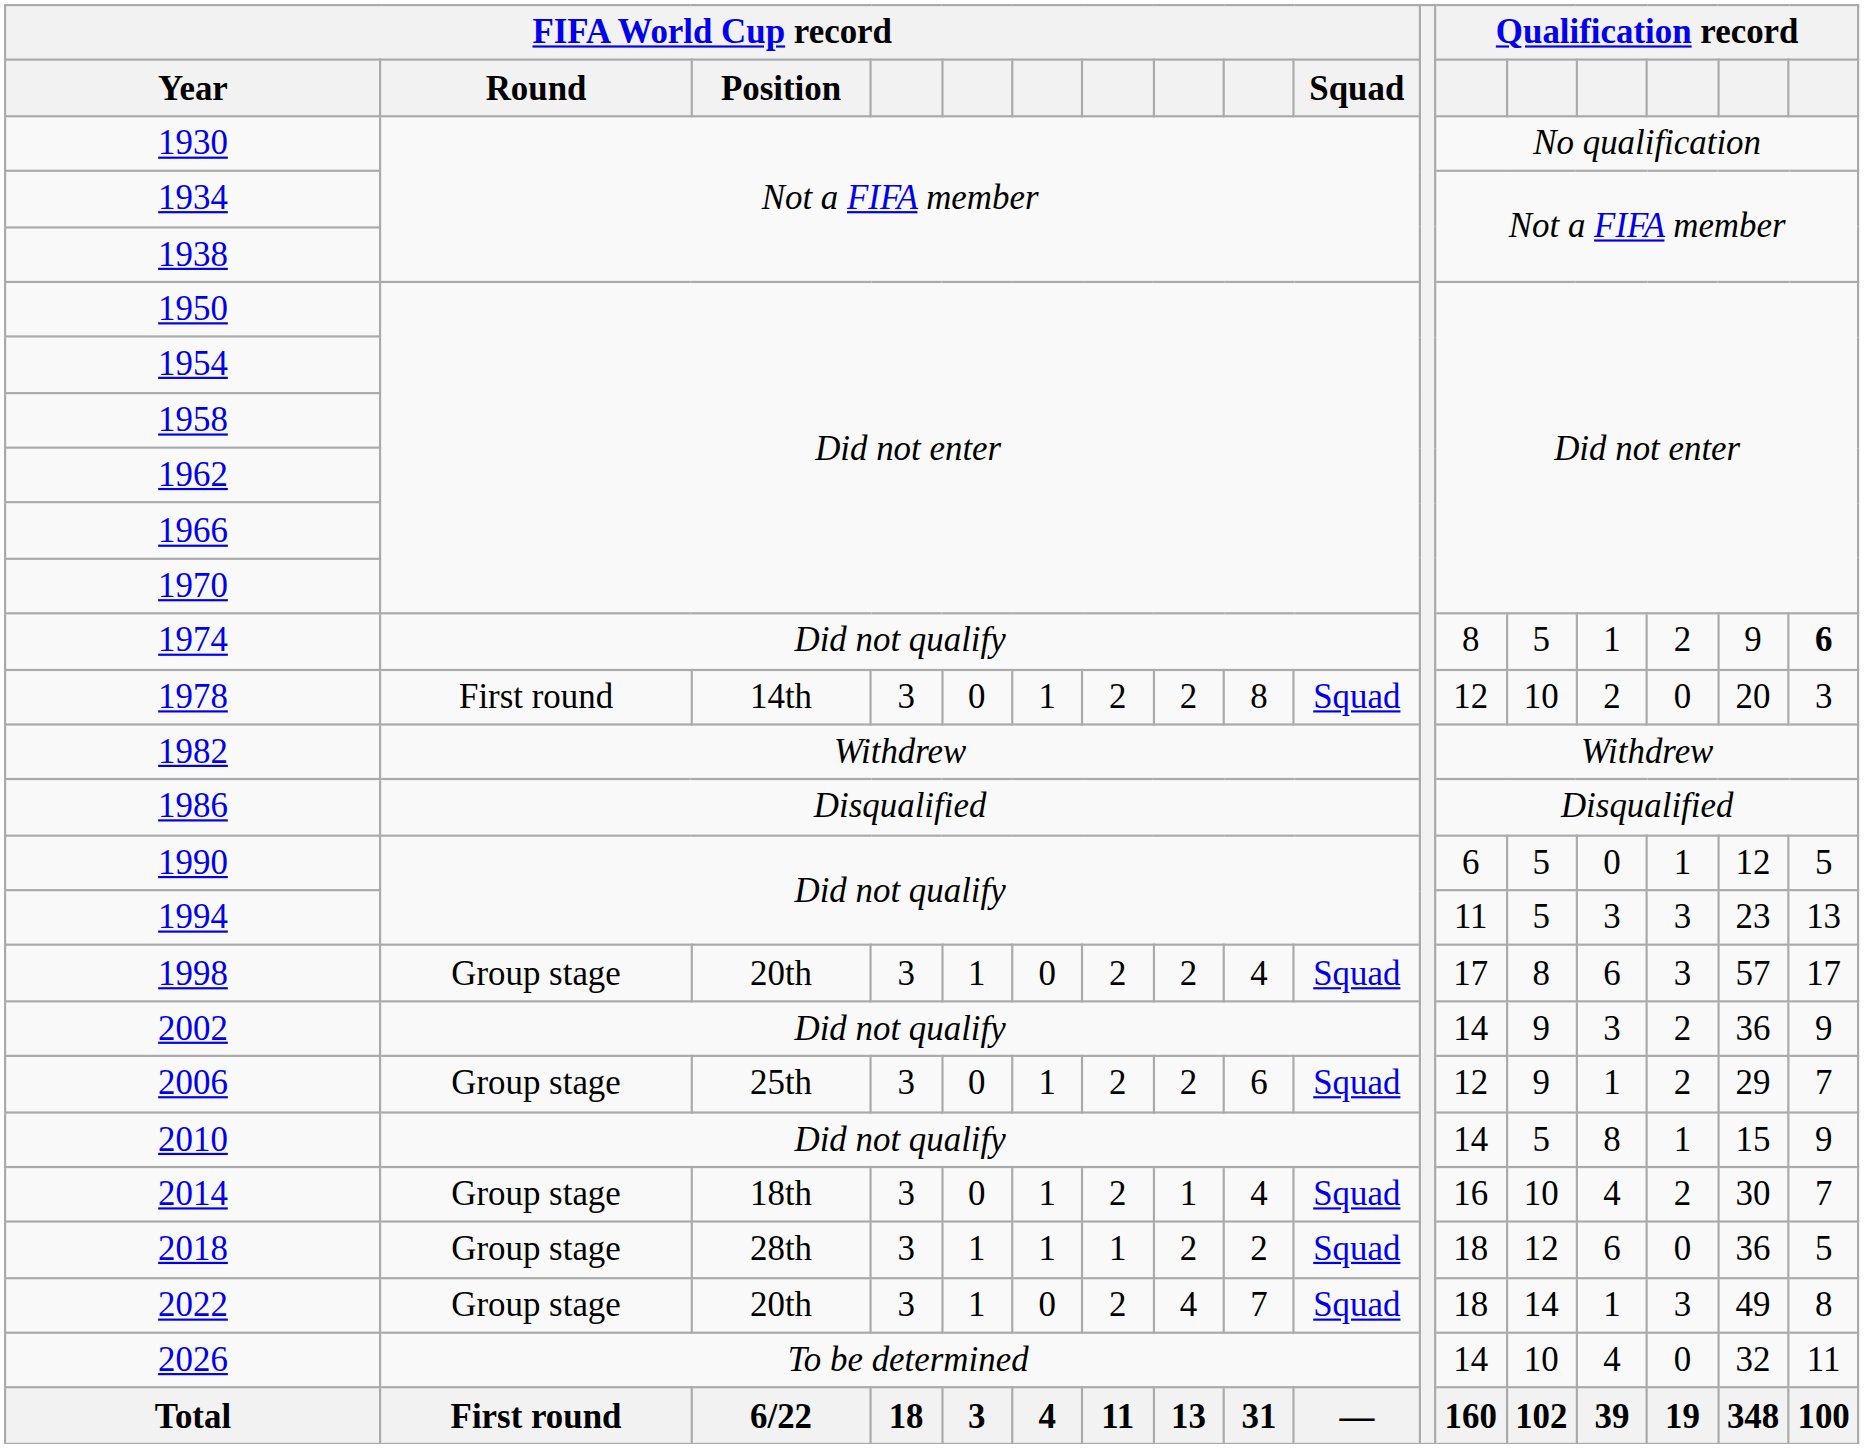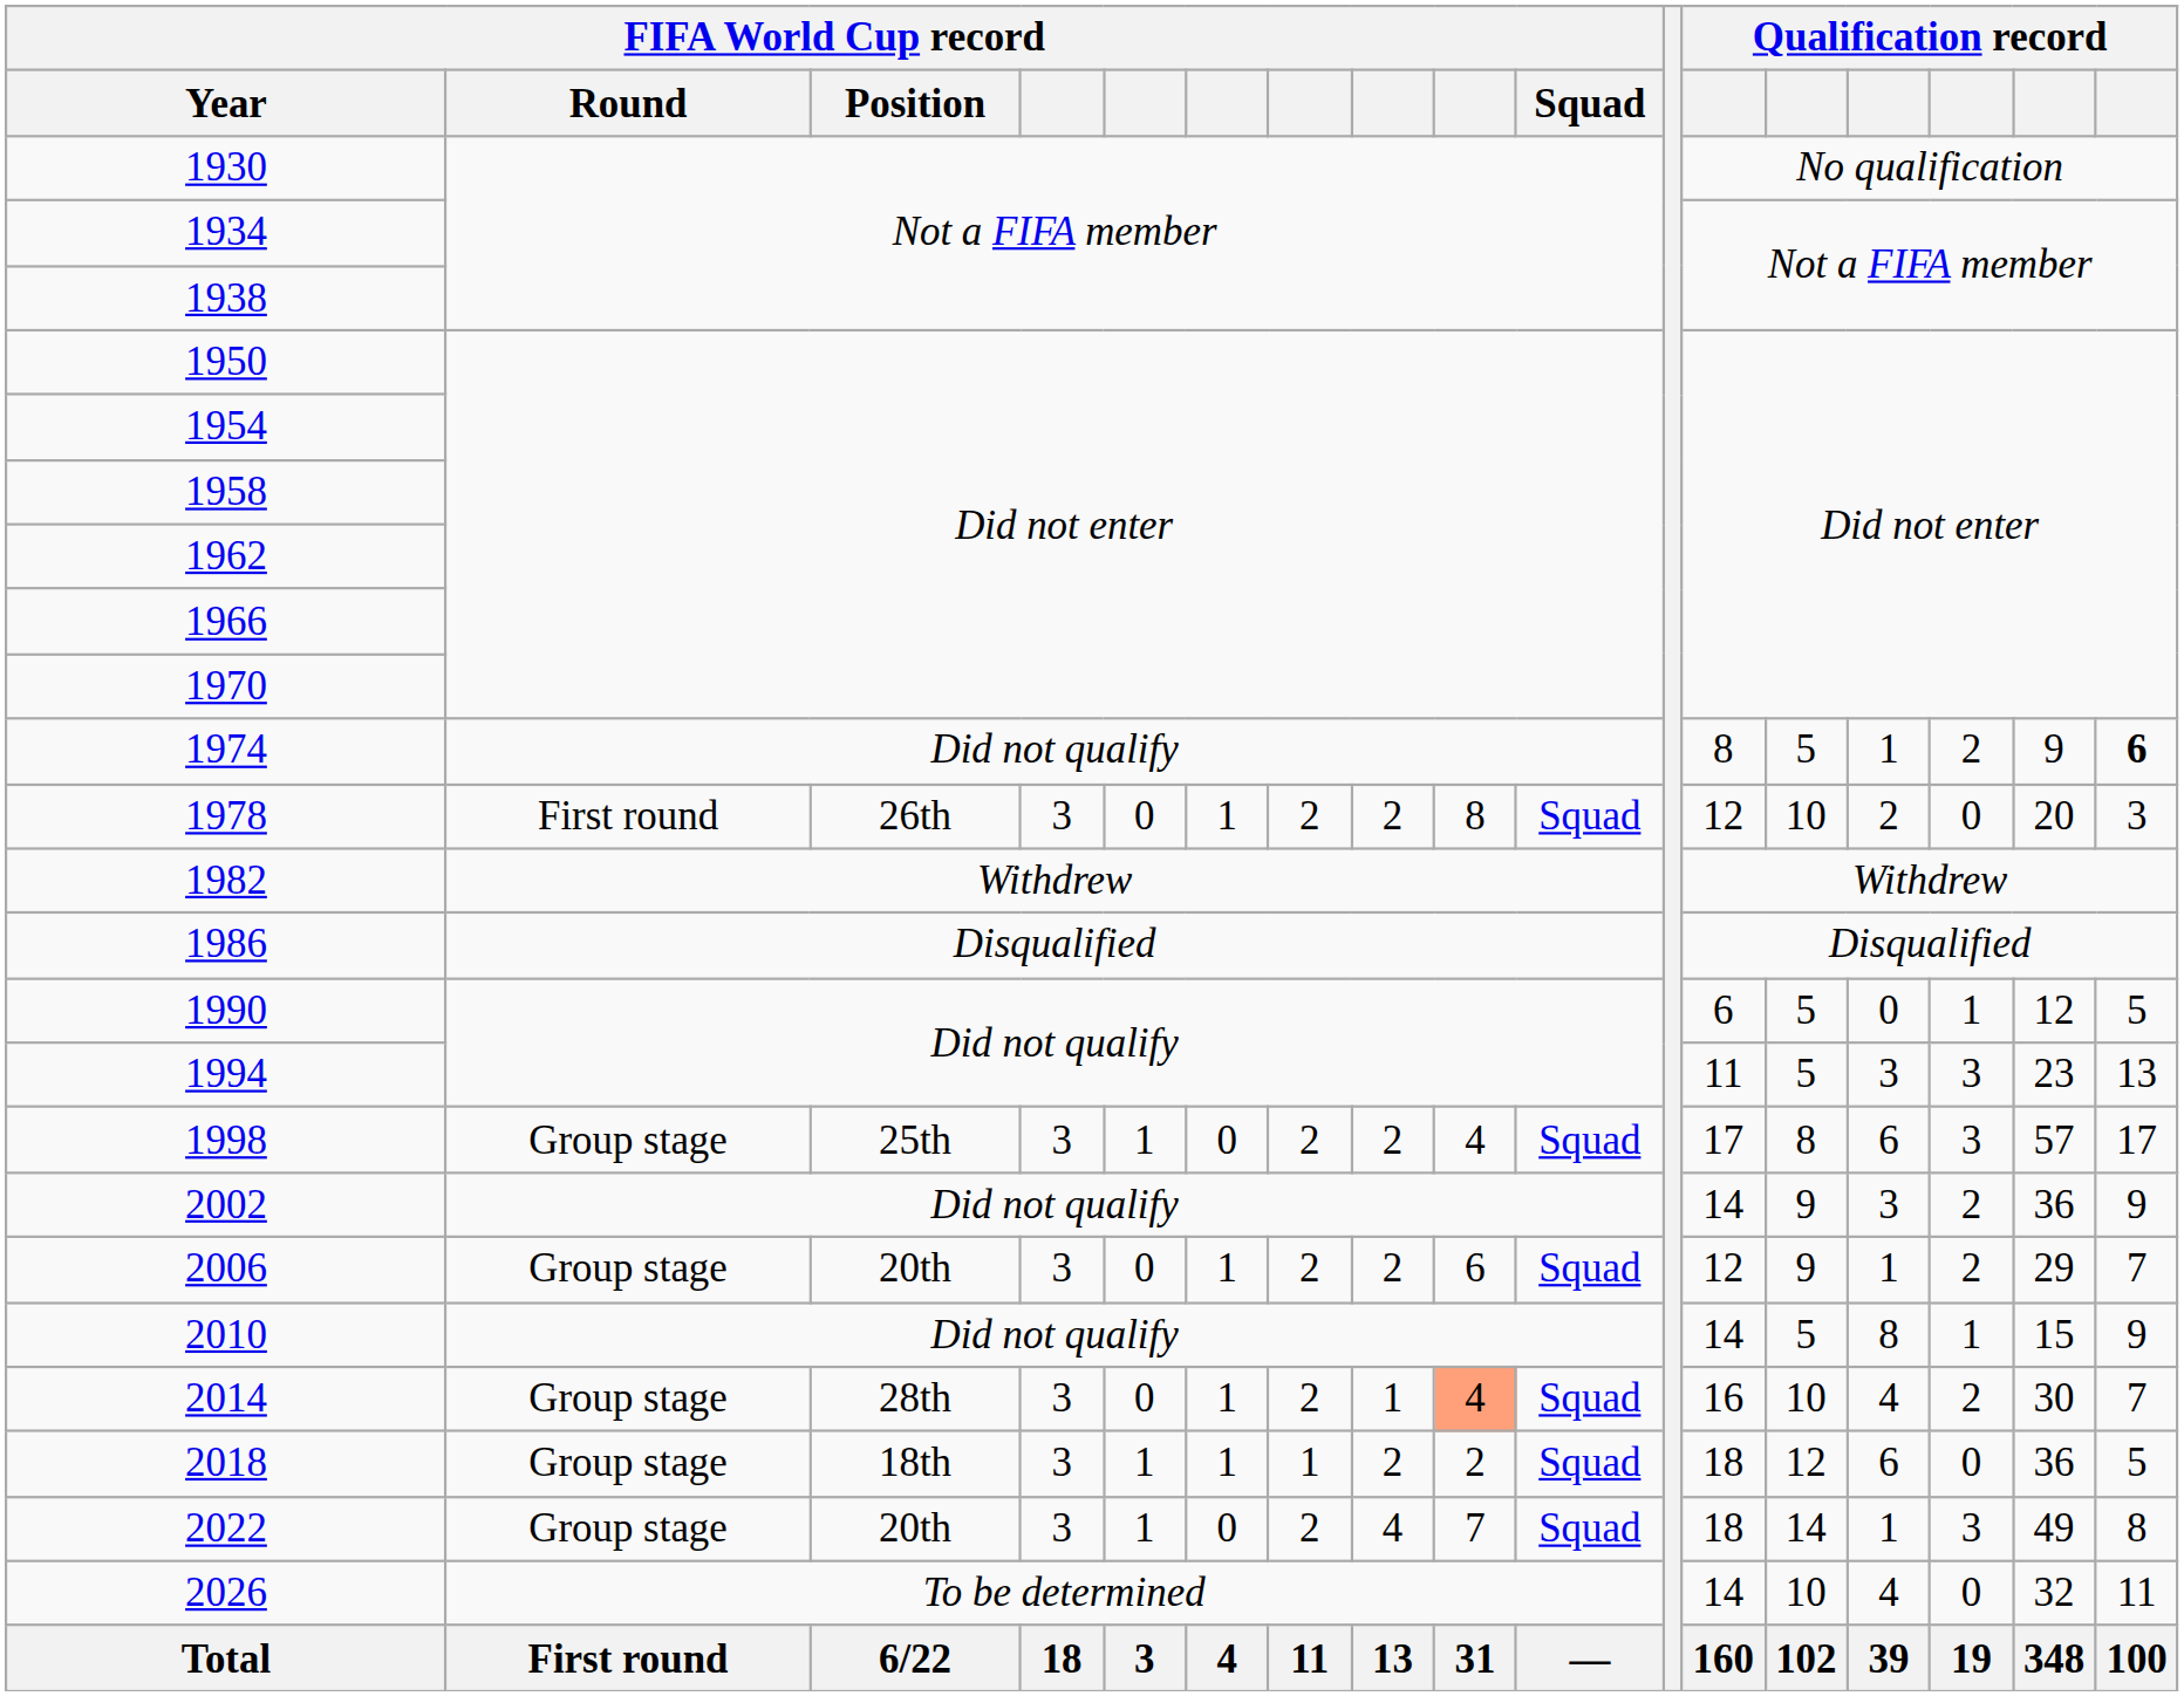1978 | FIFA World Cup record / Position: 14th -> 26th
1998 | FIFA World Cup record / Position: 20th -> 25th
2006 | FIFA World Cup record / Position: 25th -> 20th
2014 | FIFA World Cup record / Position: 18th -> 28th
2014 | column 9: no background -> lightsalmon background
2018 | FIFA World Cup record / Position: 28th -> 18th
